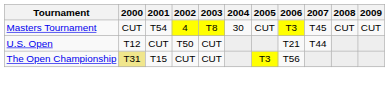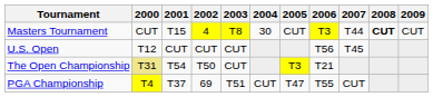Masters Tournament | 2001: T54 -> T15
Masters Tournament | 2007: T45 -> T44
Masters Tournament | 2008: normal -> bold
U.S. Open | 2002: T50 -> CUT
U.S. Open | 2006: T21 -> T56
U.S. Open | 2007: T44 -> T45
The Open Championship | 2001: T15 -> T54
The Open Championship | 2002: CUT -> T50
The Open Championship | 2006: T56 -> T21
+ row: PGA Championship | T4 | T37 | 69 | T51 | CUT | T47 | T55 | CUT
